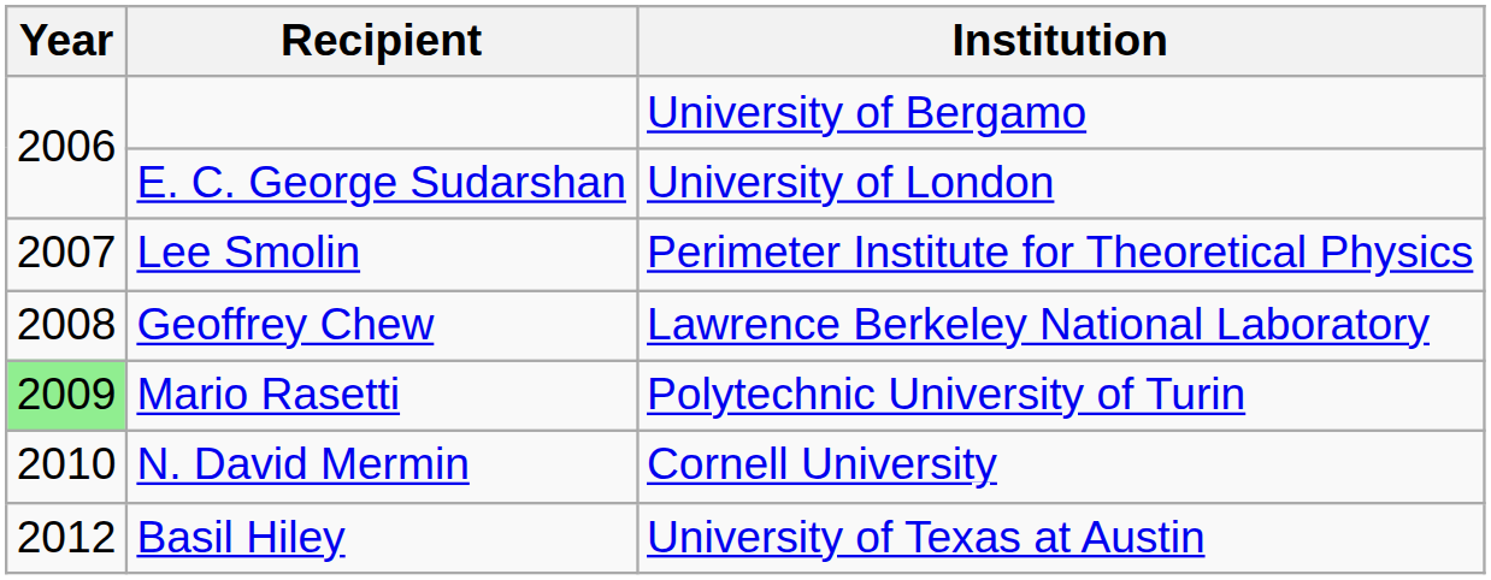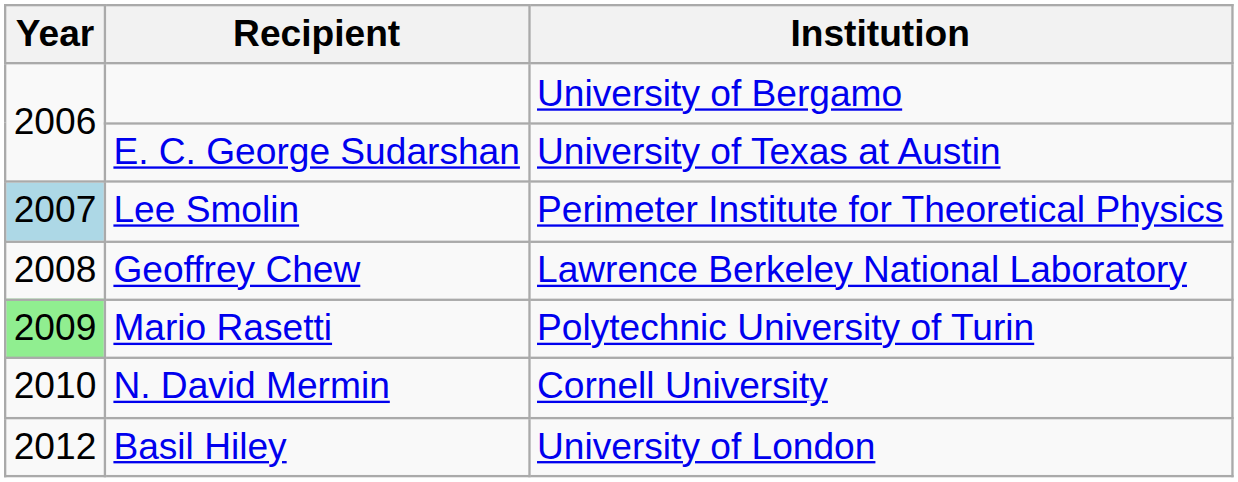E. C. George Sudarshan | Institution: University of London -> University of Texas at Austin
Lee Smolin | Year: no background -> lightblue background
Basil Hiley | Institution: University of Texas at Austin -> University of London
